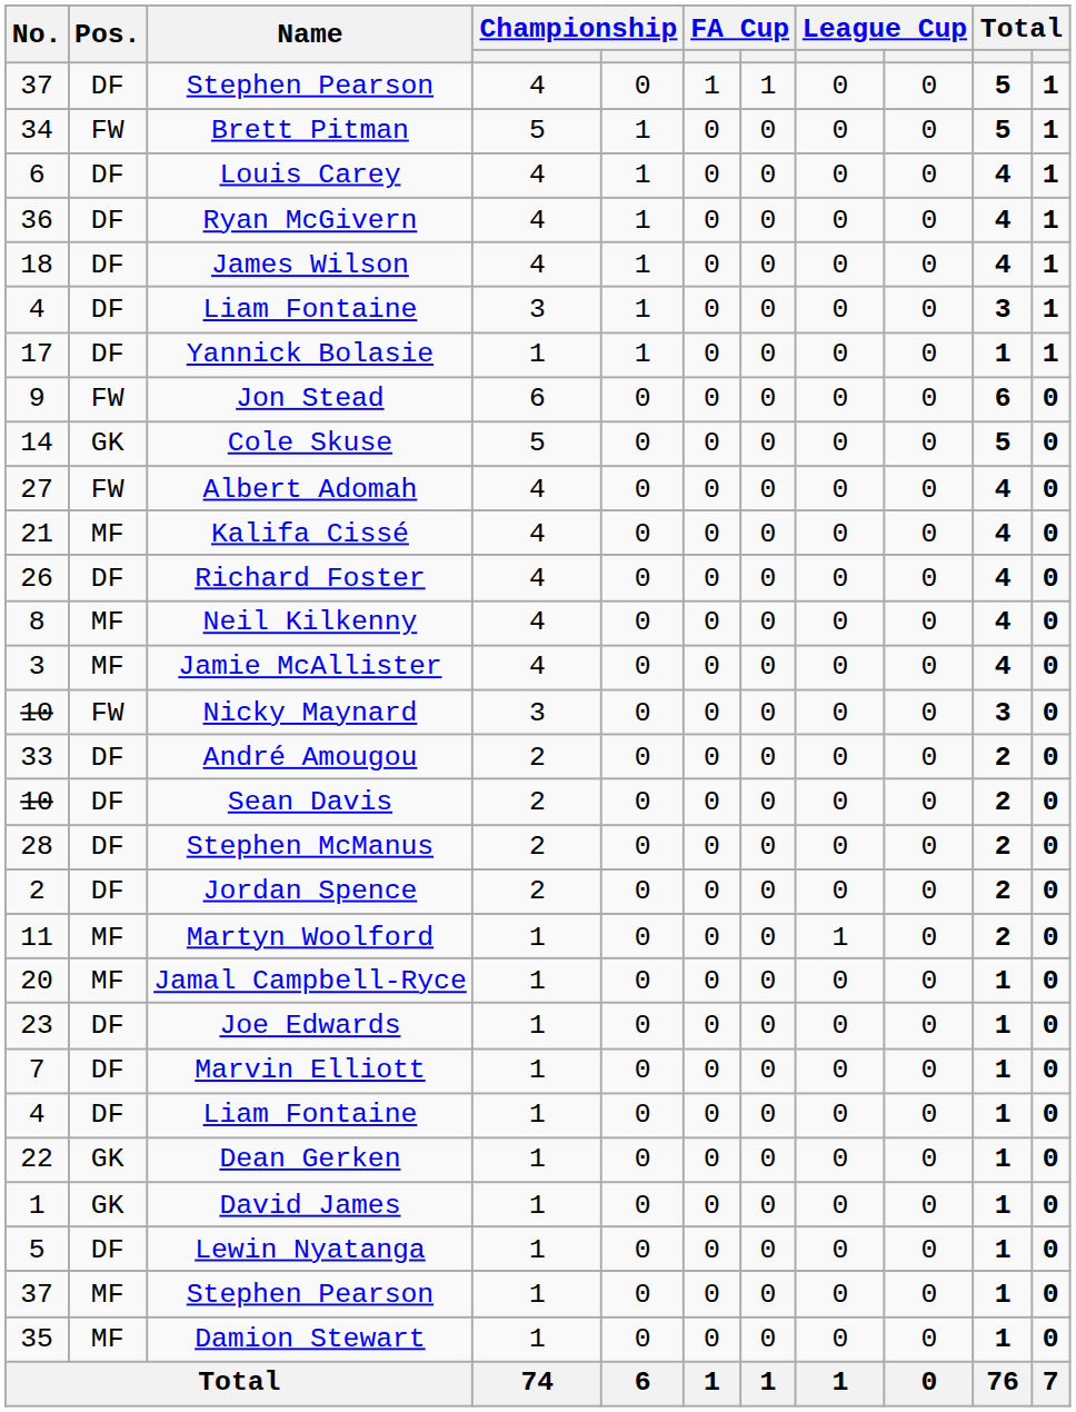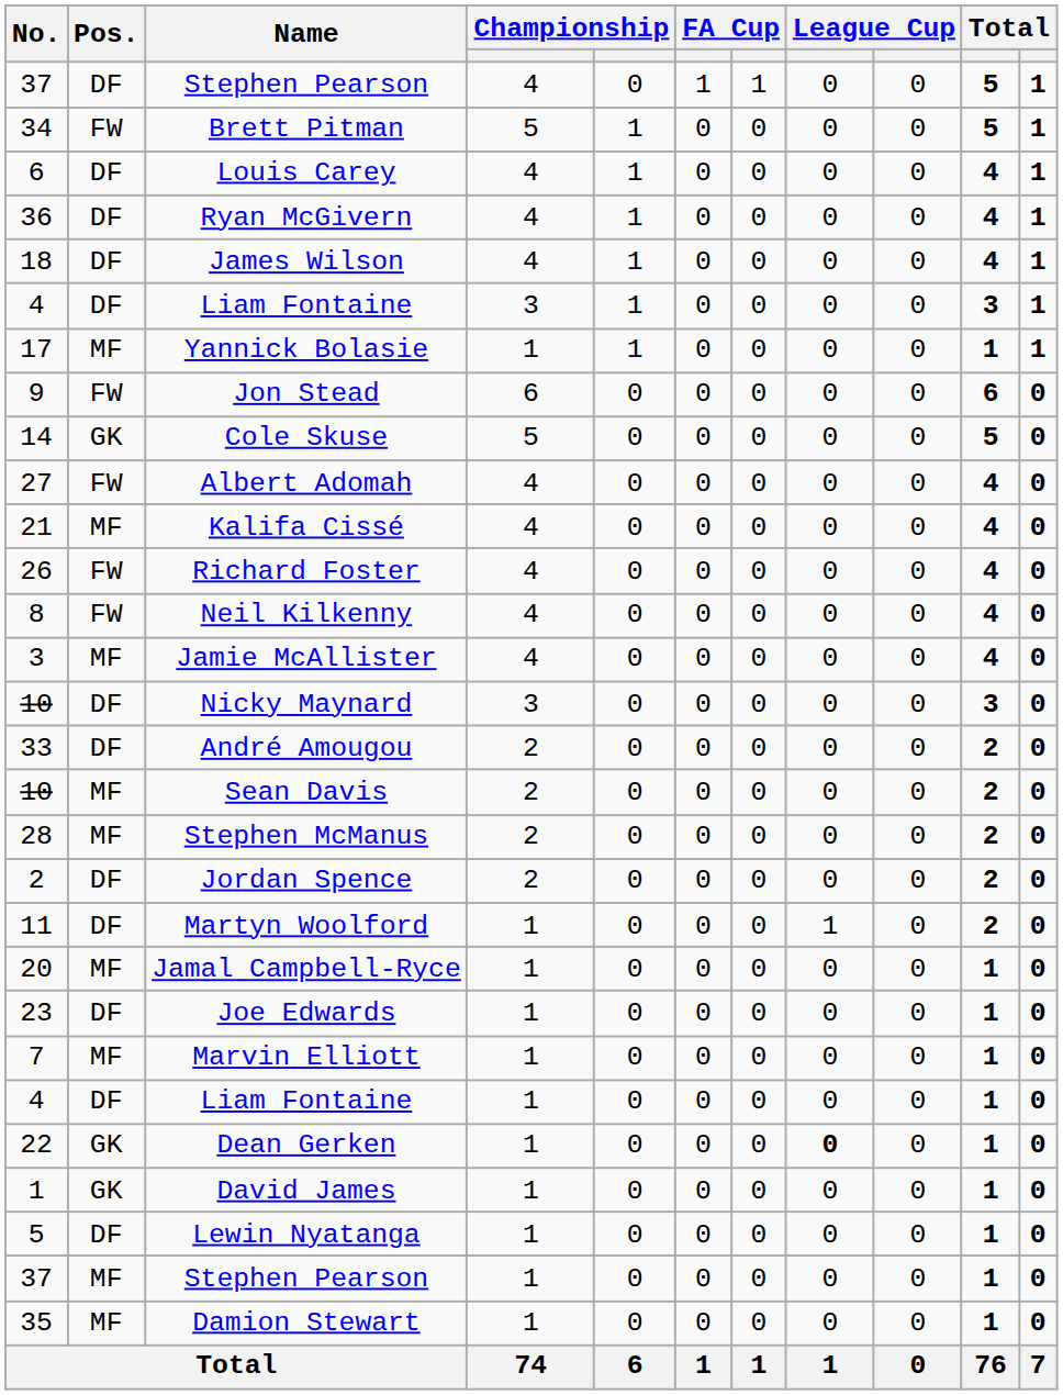Yannick Bolasie | Pos.: DF -> MF
Richard Foster | Pos.: DF -> FW
Neil Kilkenny | Pos.: MF -> FW
Nicky Maynard | Pos.: FW -> DF
Sean Davis | Pos.: DF -> MF
Stephen McManus | Pos.: DF -> MF
Martyn Woolford | Pos.: MF -> DF
Marvin Elliott | Pos.: DF -> MF
Dean Gerken | column 8: normal -> bold
